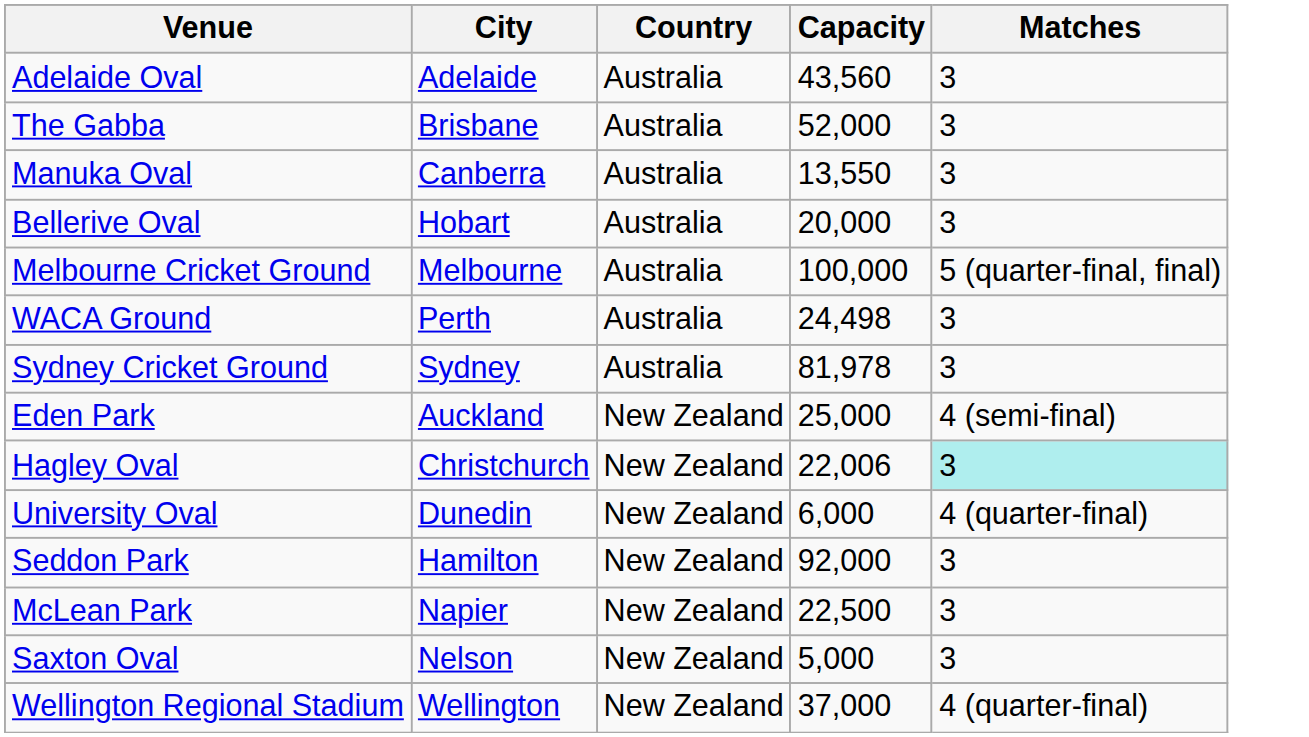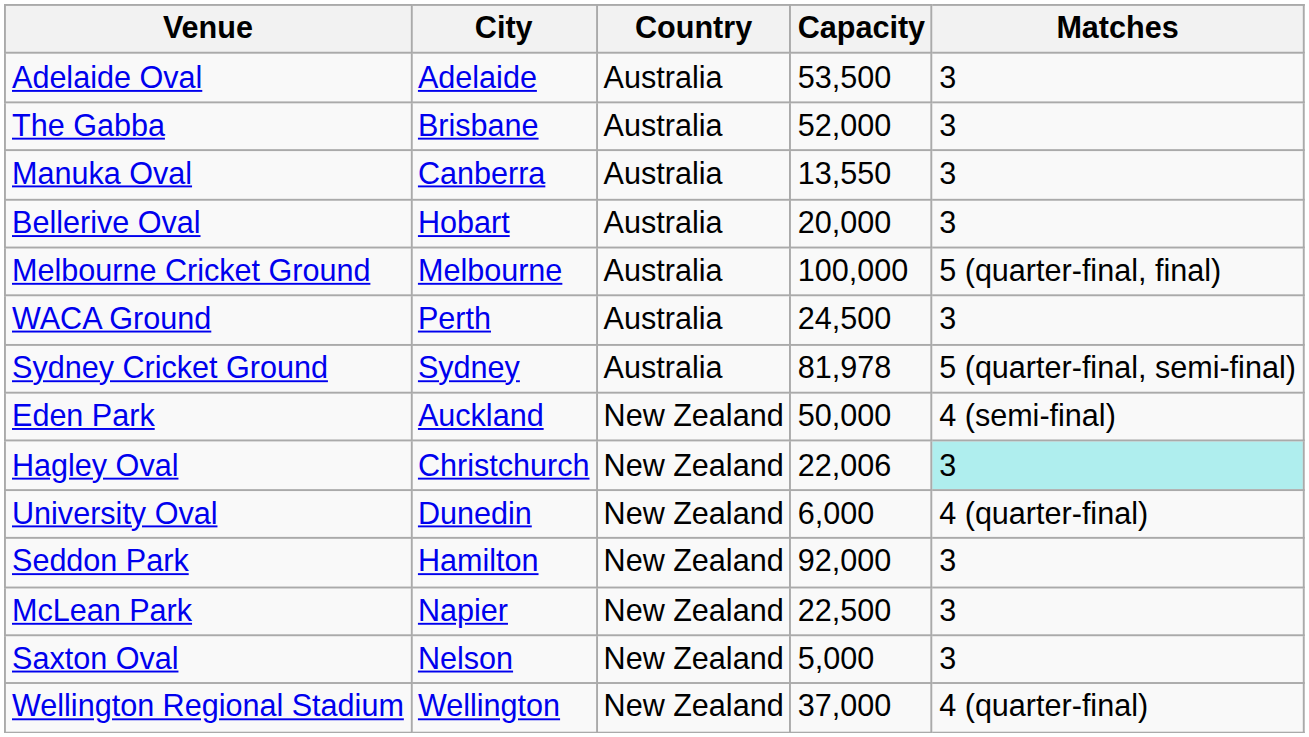Adelaide Oval | Capacity: 43,560 -> 53,500
WACA Ground | Capacity: 24,498 -> 24,500
Sydney Cricket Ground | Matches: 3 -> 5 (quarter-final, semi-final)
Eden Park | Capacity: 25,000 -> 50,000
